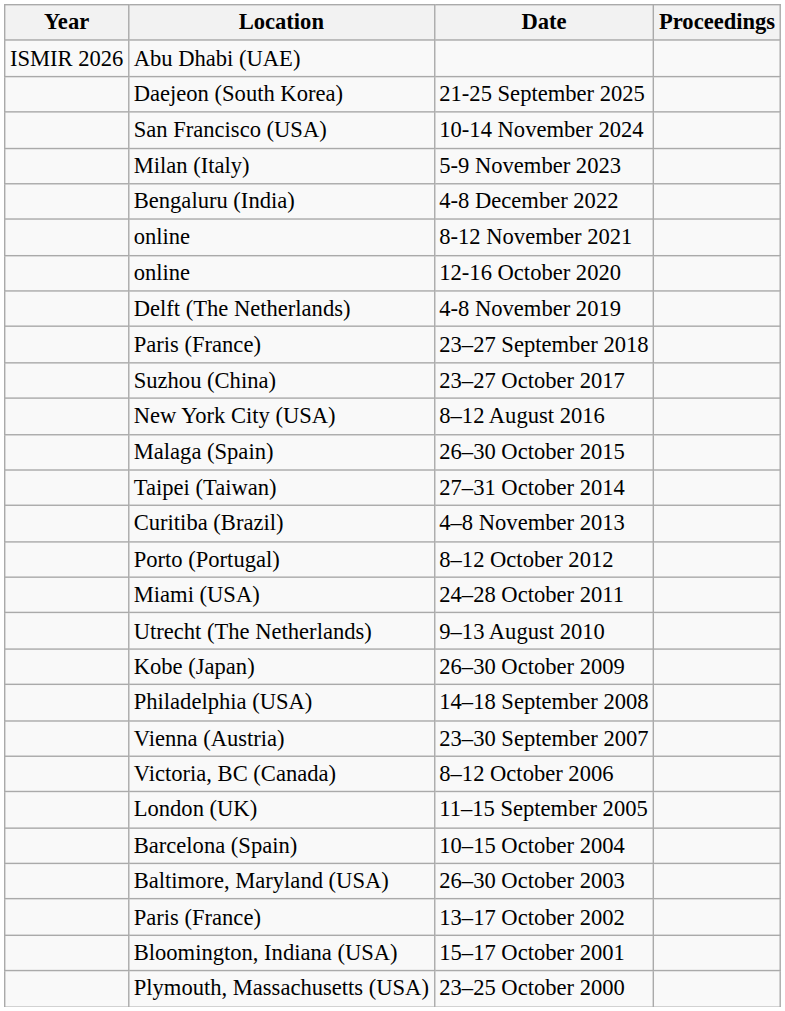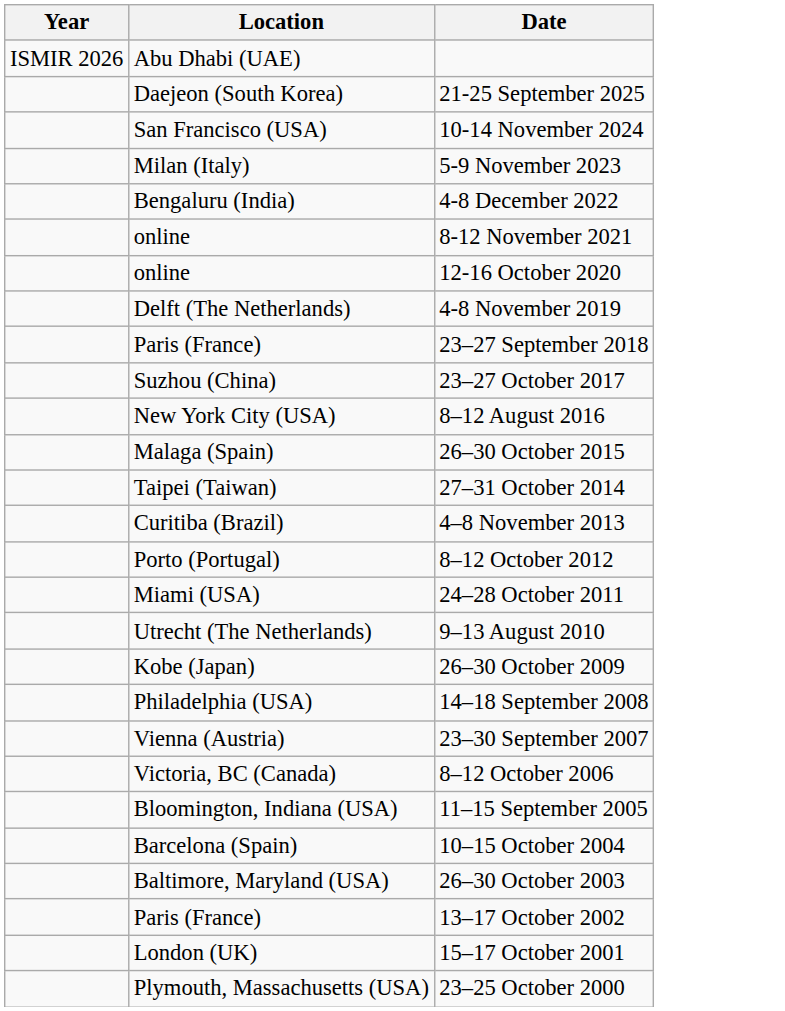- column: Proceedings
11–15 September 2005 | Location: London (UK) -> Bloomington, Indiana (USA)
15–17 October 2001 | Location: Bloomington, Indiana (USA) -> London (UK)
